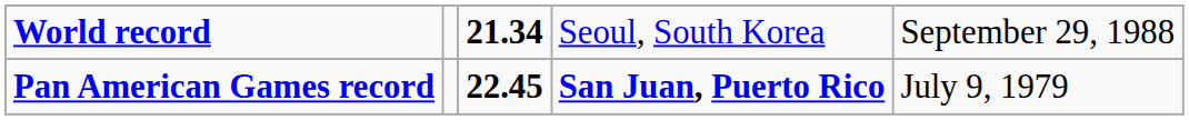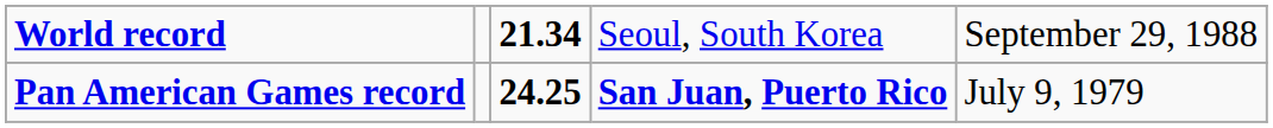Pan American Games record | column 3: 22.45 -> 24.25
